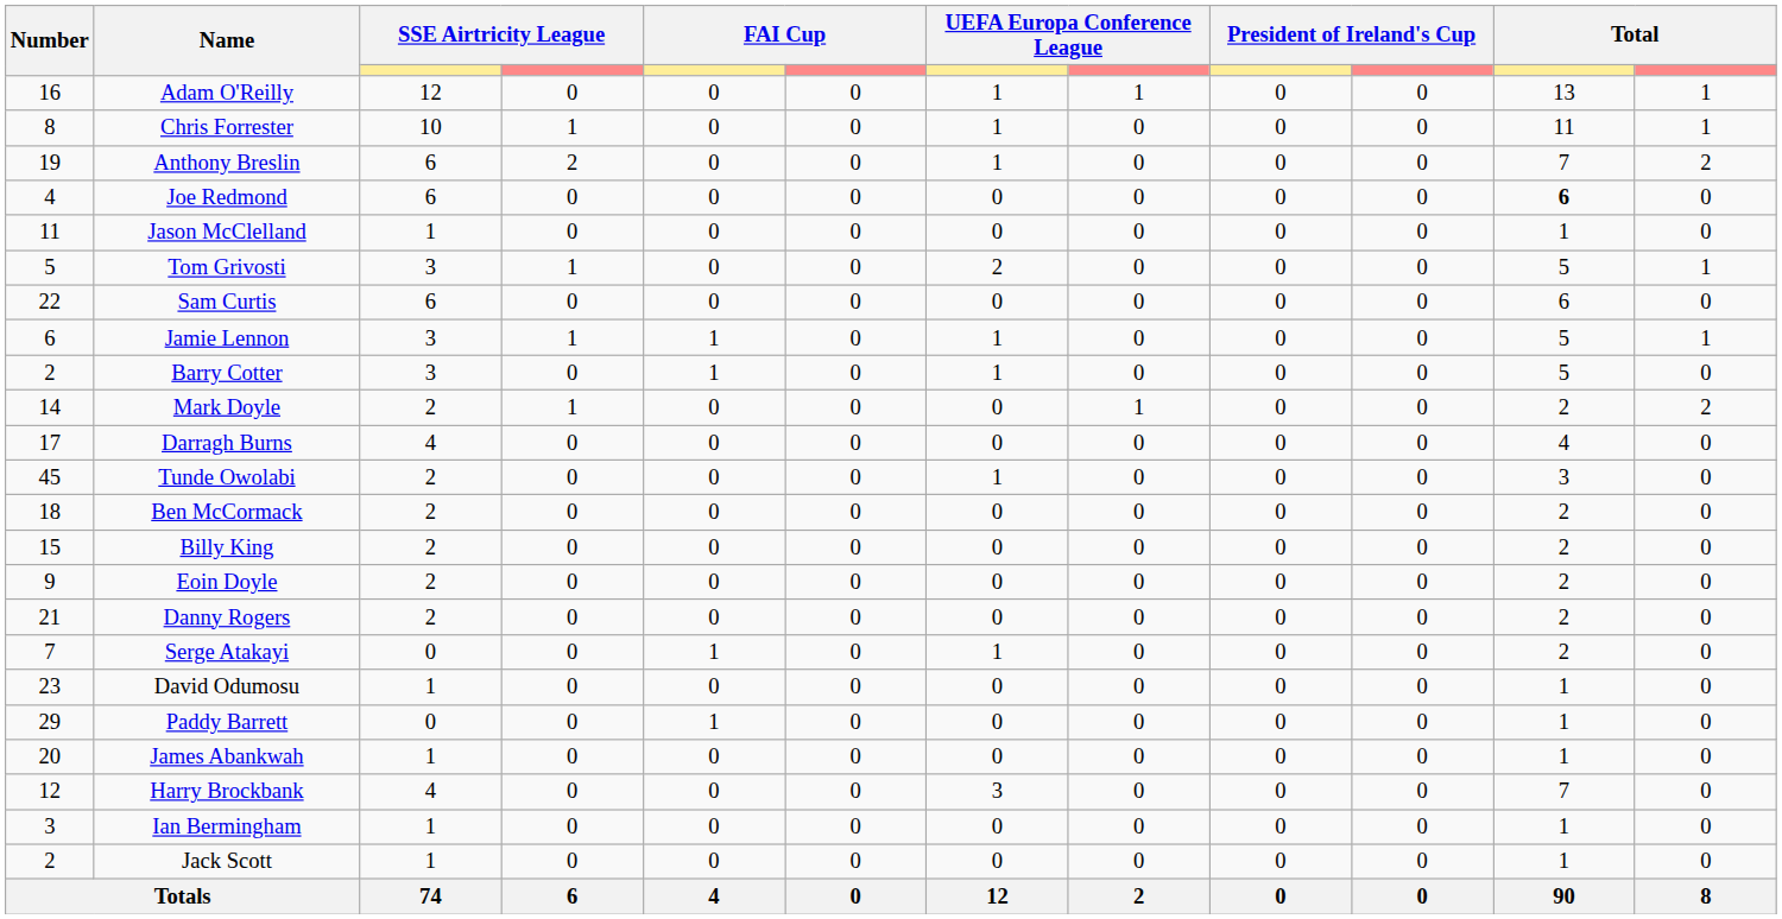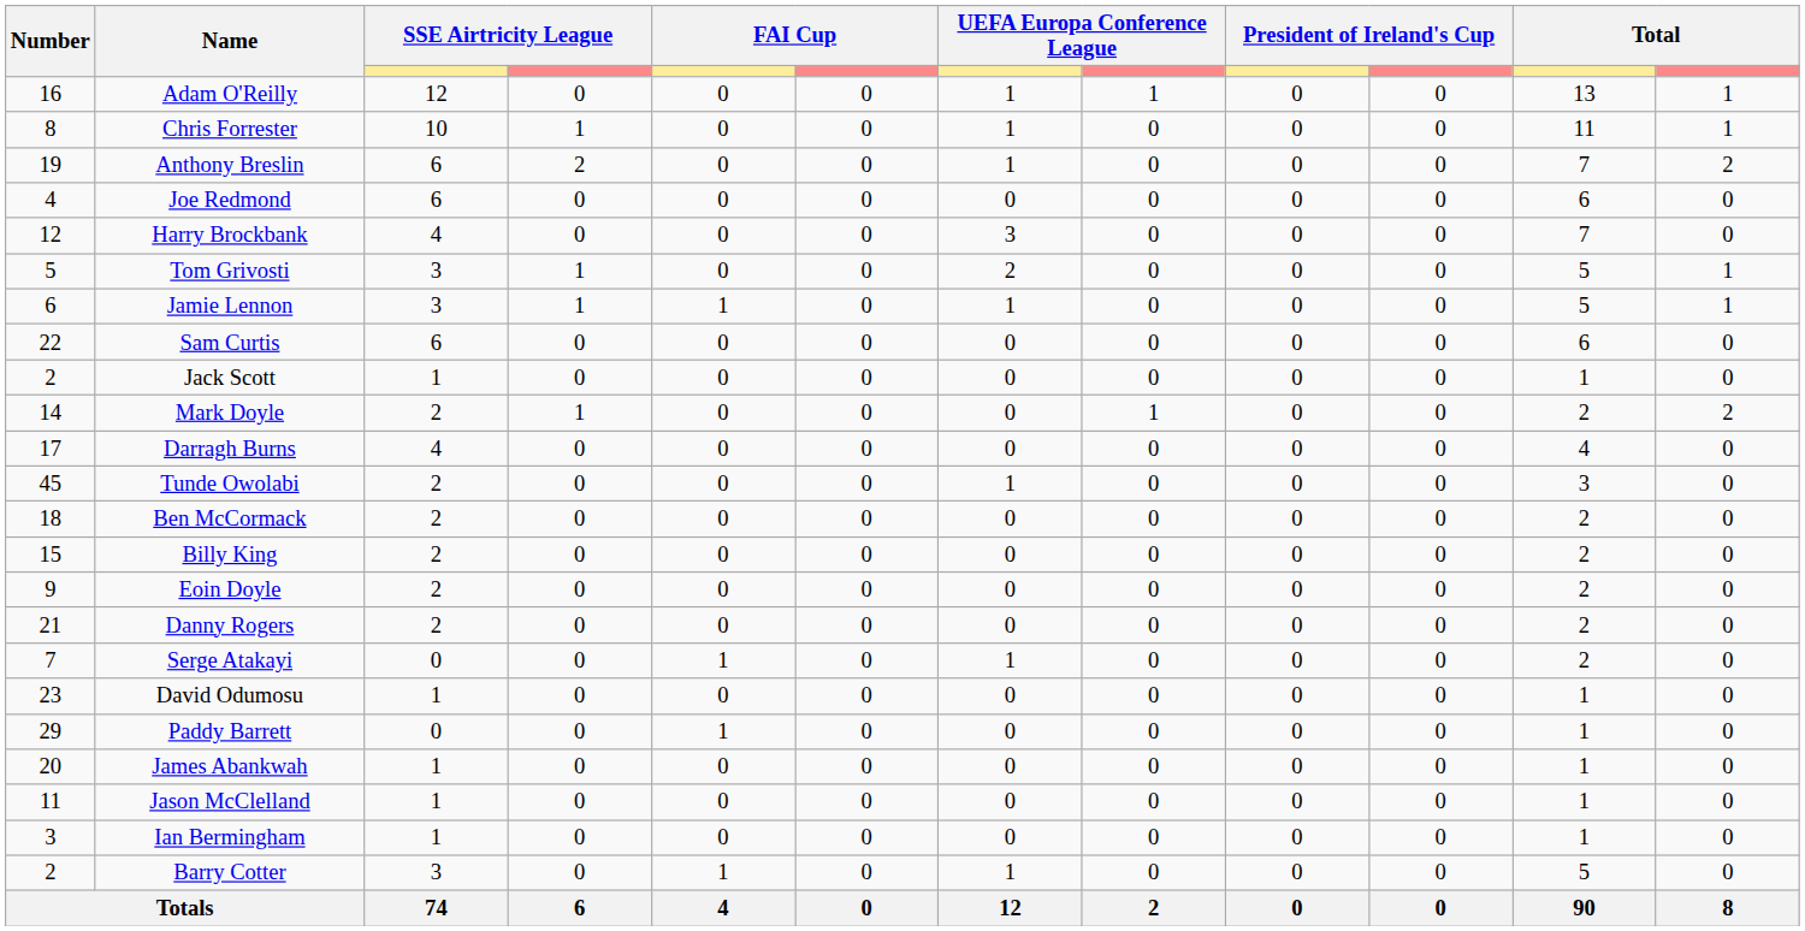Joe Redmond | column 11: bold -> normal
rows swapped: Harry Brockbank <-> Jason McClelland
rows swapped: Jamie Lennon <-> Sam Curtis
rows swapped: Barry Cotter <-> Jack Scott
